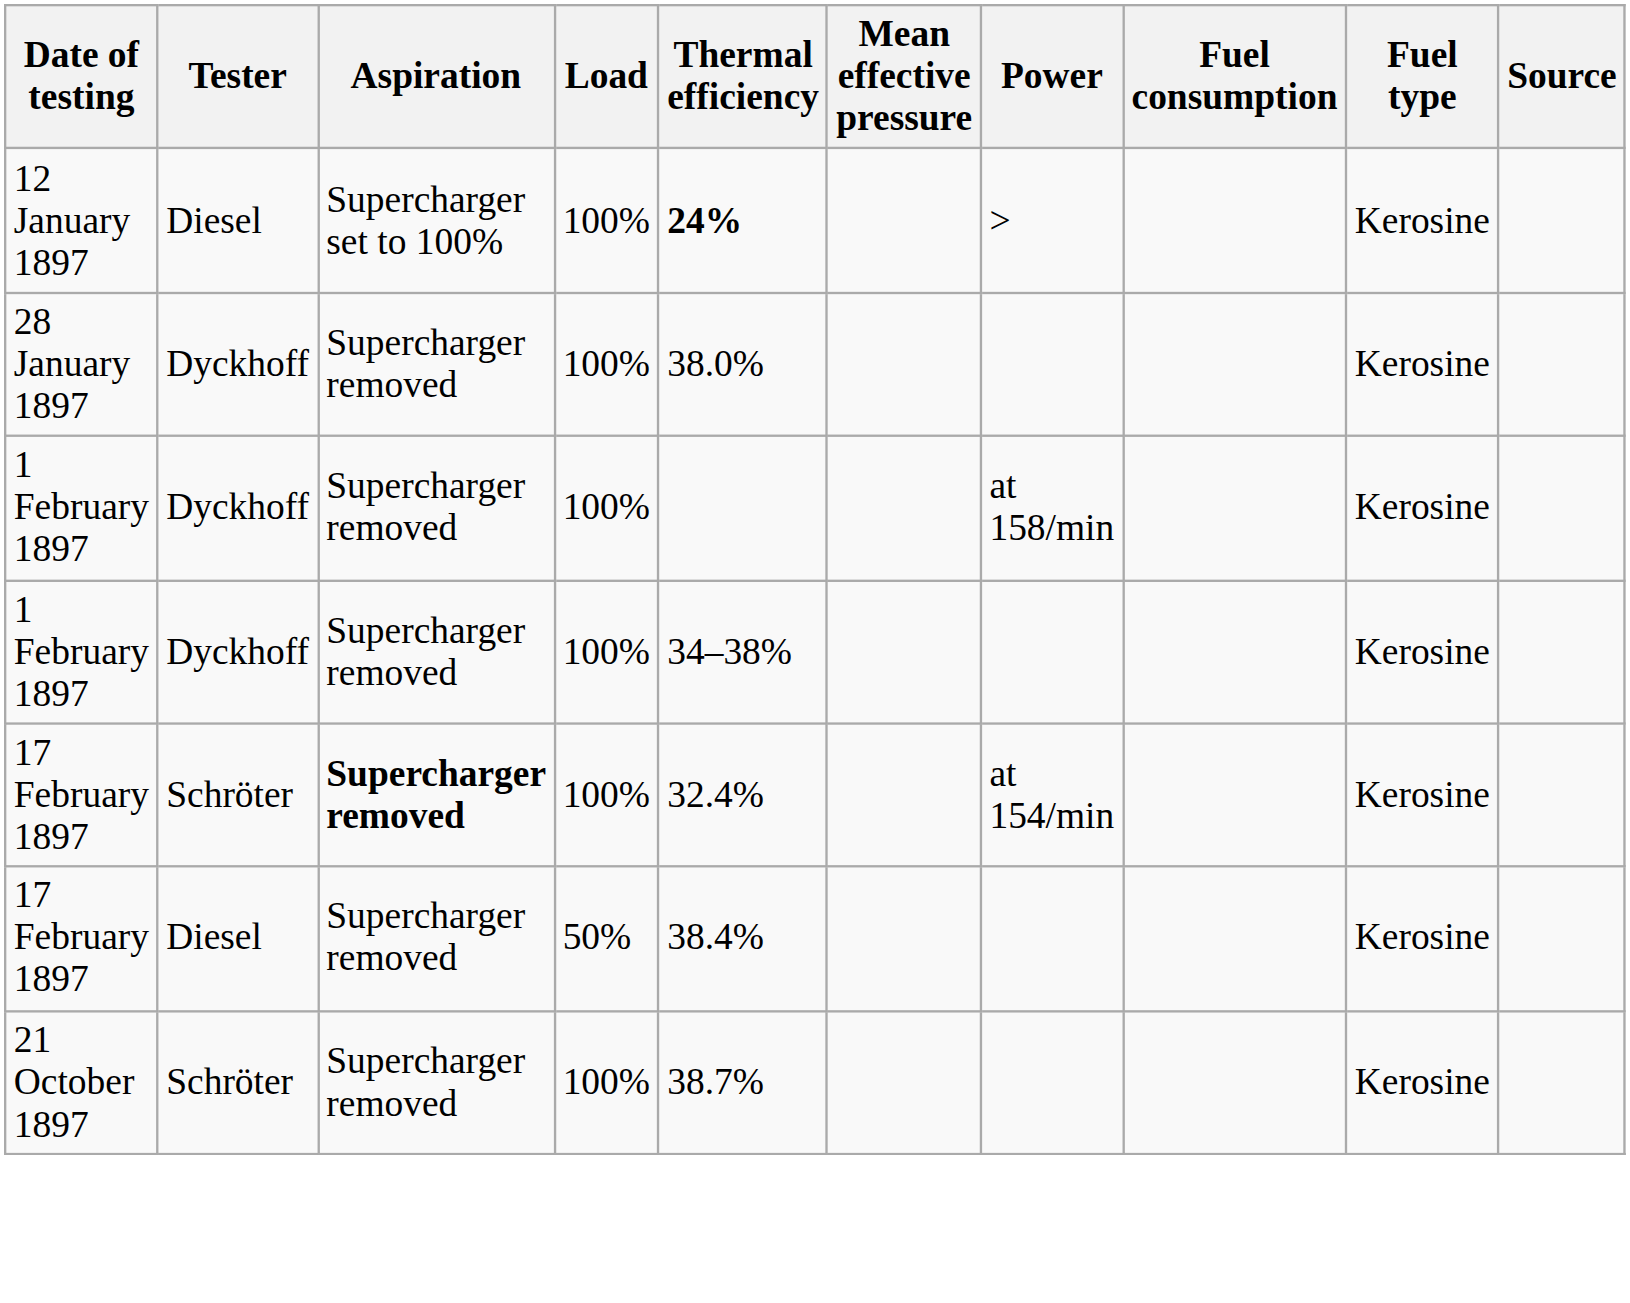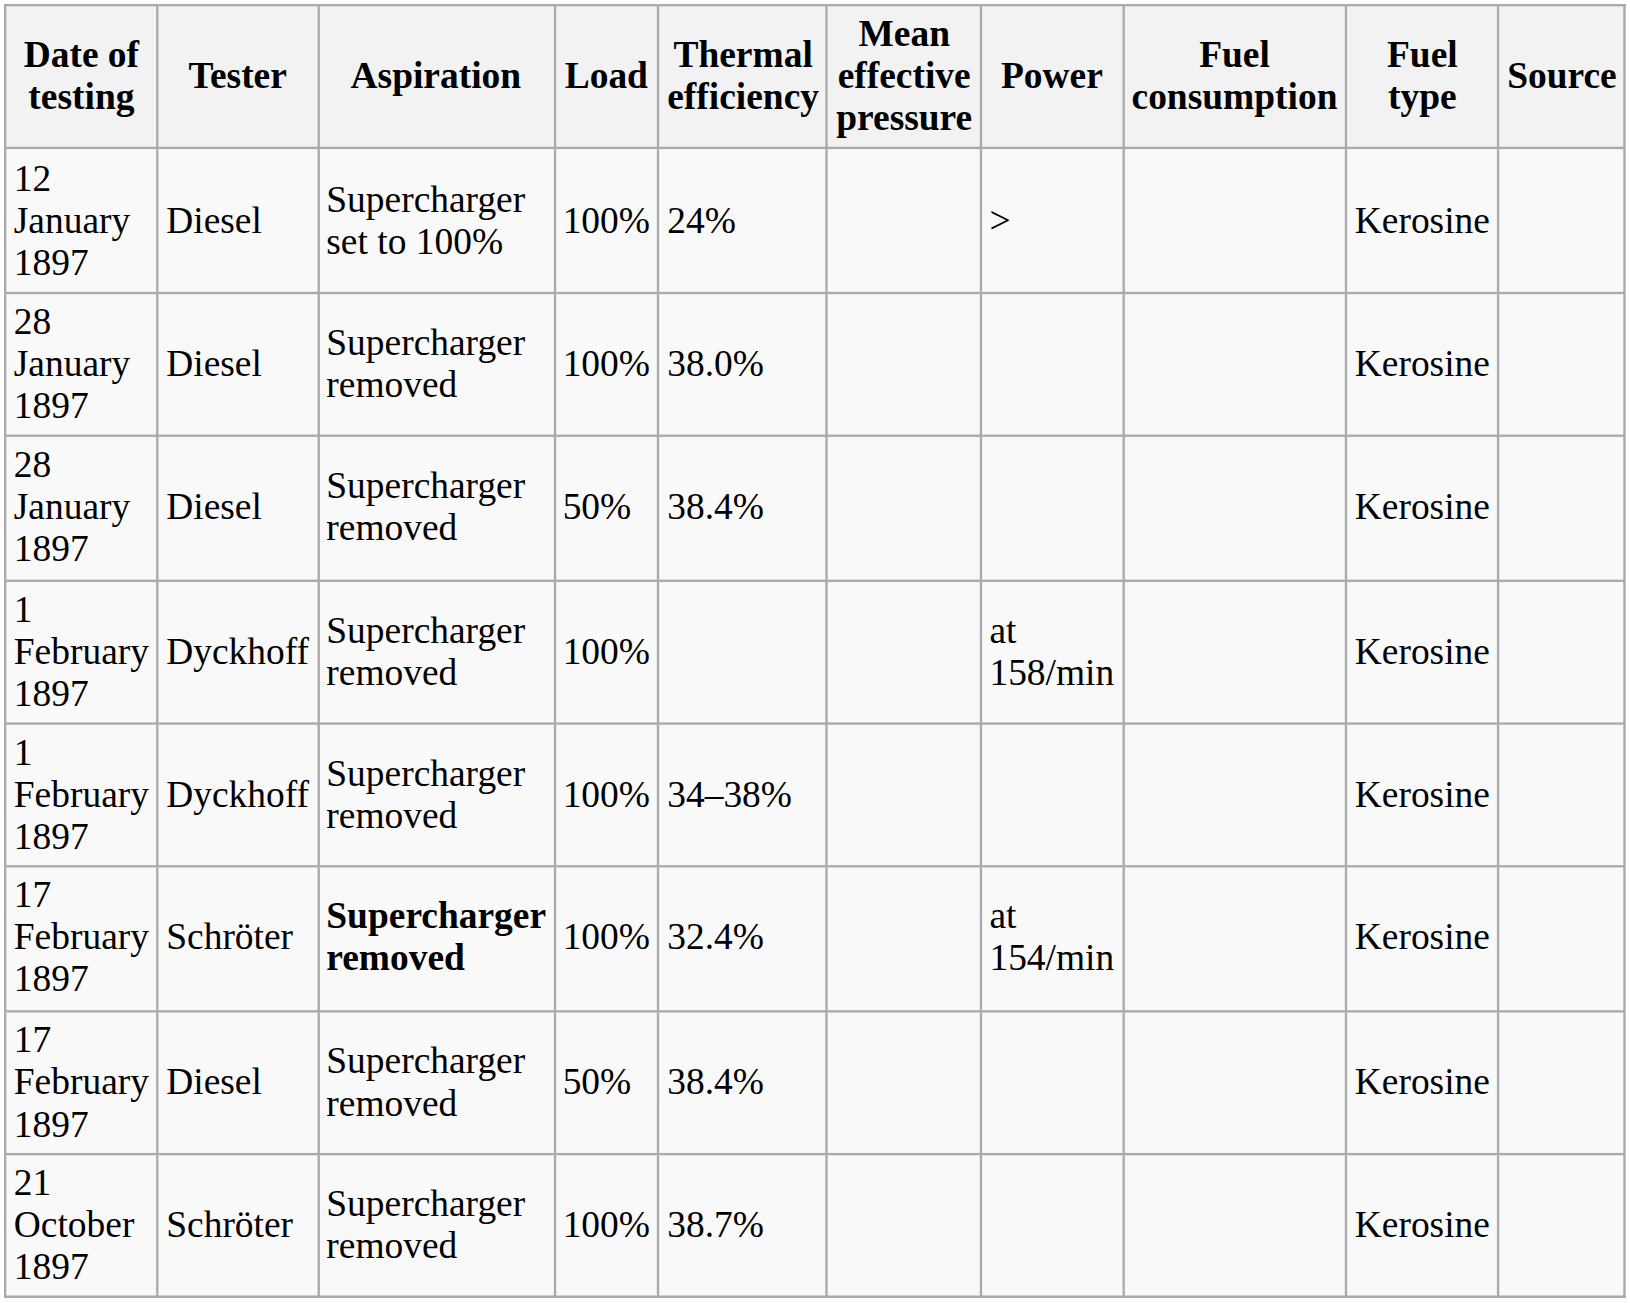12 January 1897 | Thermal efficiency: bold -> normal
28 January 1897 / 100% | Tester: Dyckhoff -> Diesel
+ row: 28 January 1897 | Diesel | Supercharger removed | 50% | 38.4% | Kerosine
